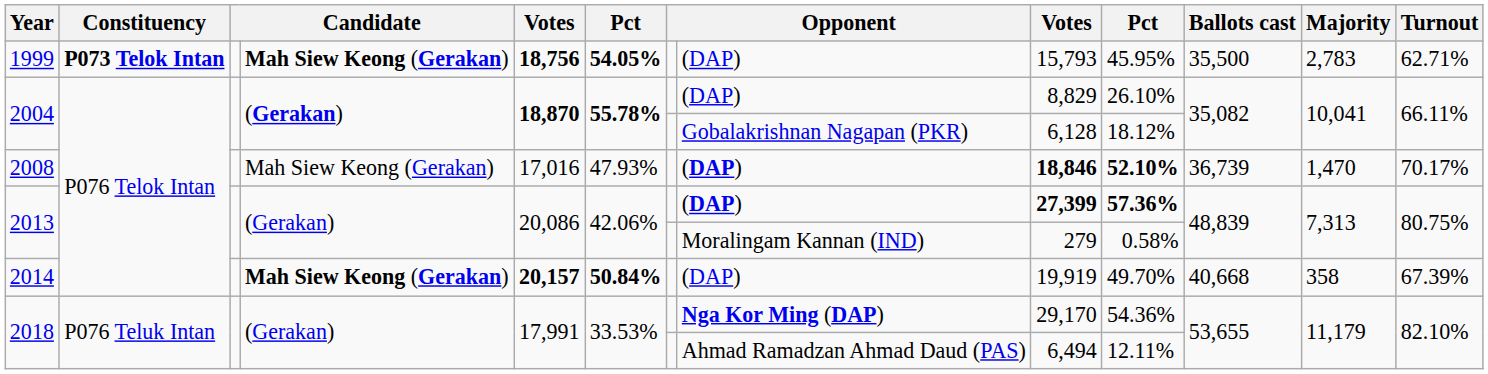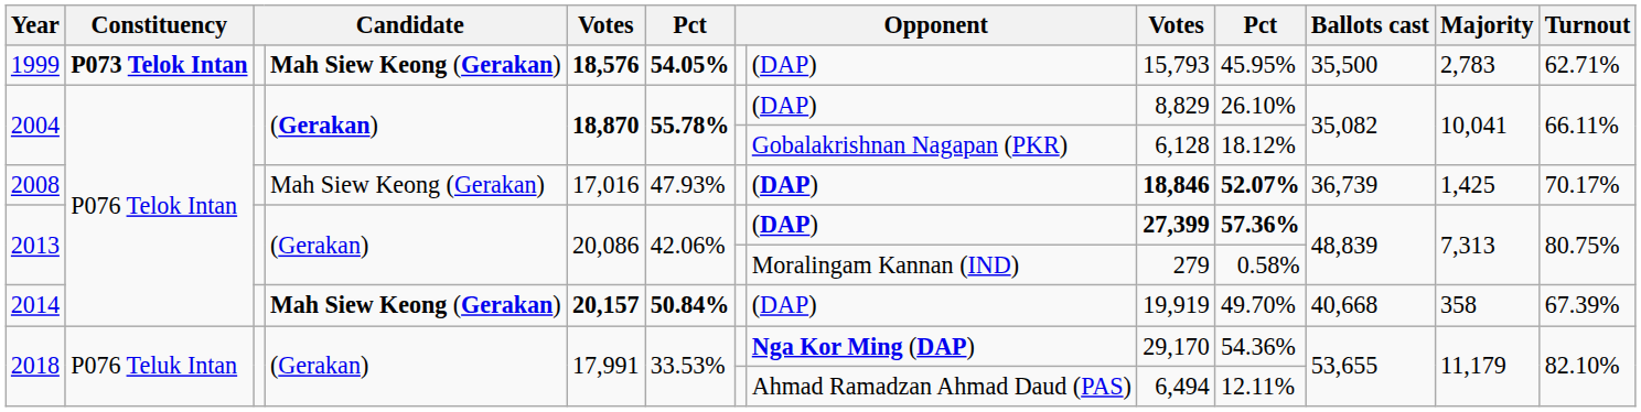1999 | column 5: 18,756 -> 18,576
2008 | column 10: 52.10% -> 52.07%
2008 | Majority: 1,470 -> 1,425
